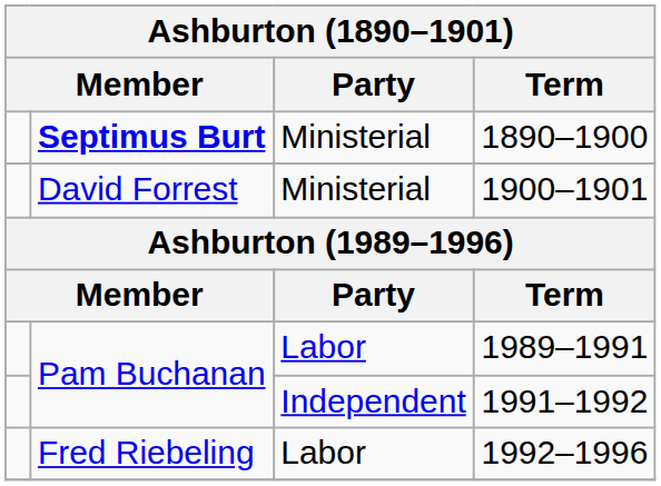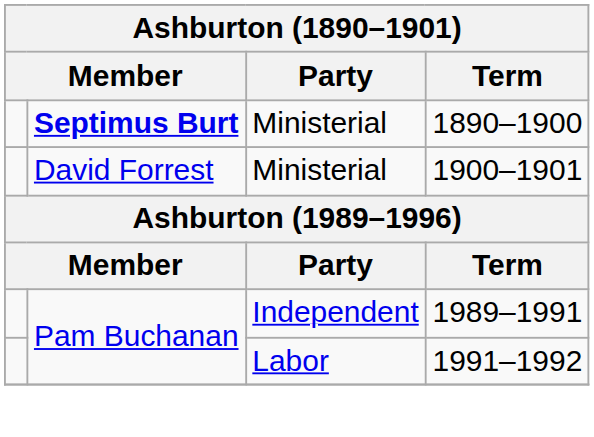1989–1991 | Party: Labor -> Independent
1991–1992 | Party: Independent -> Labor
- row: Fred Riebeling | Labor | 1992–1996
